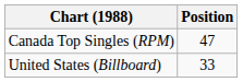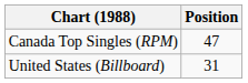United States (Billboard) | Position: 33 -> 31
